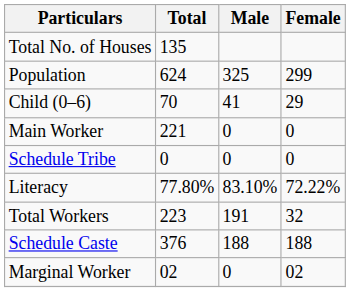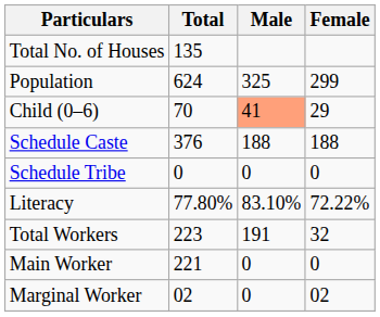Child (0–6) | Male: no background -> lightsalmon background
rows swapped: Schedule Caste <-> Main Worker
